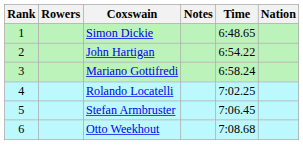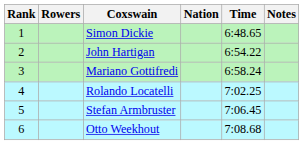columns swapped: Nation <-> Notes
